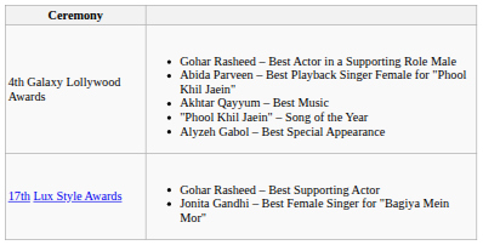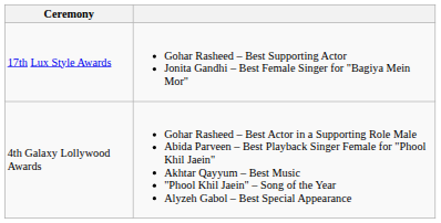rows swapped: 17th Lux Style Awards <-> 4th Galaxy Lollywood Awards
